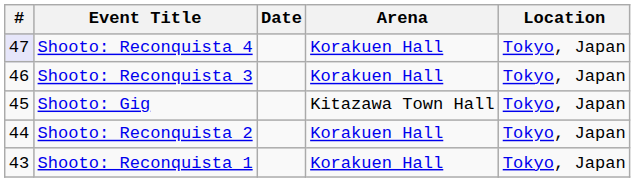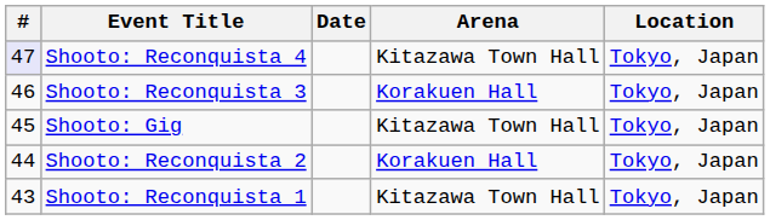Shooto: Reconquista 4 | Arena: Korakuen Hall -> Kitazawa Town Hall
Shooto: Reconquista 1 | Arena: Korakuen Hall -> Kitazawa Town Hall
